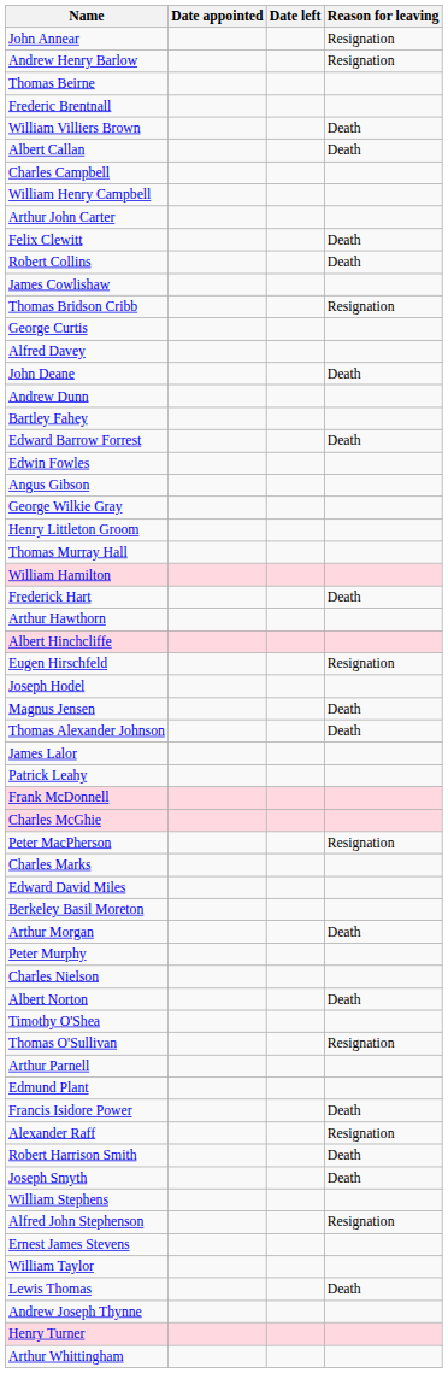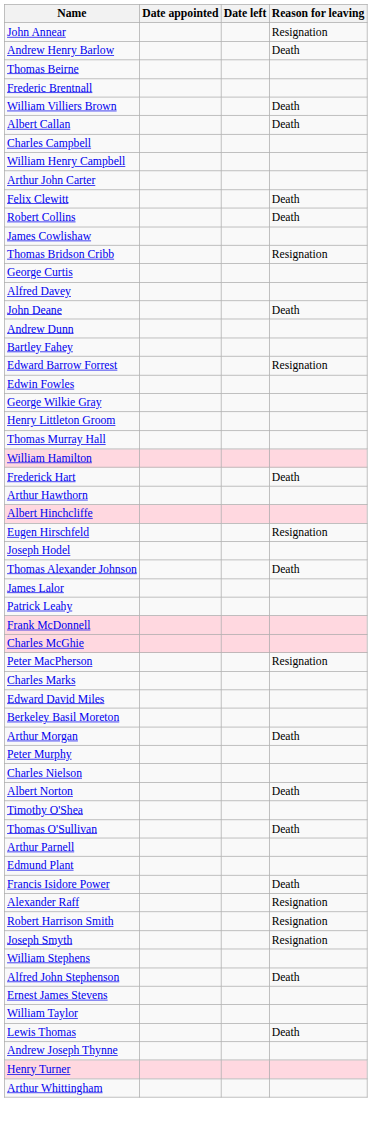Andrew Henry Barlow | Reason for leaving: Resignation -> Death
Edward Barrow Forrest | Reason for leaving: Death -> Resignation
- row: Angus Gibson
- row: Magnus Jensen | Death
Thomas O'Sullivan | Reason for leaving: Resignation -> Death
Robert Harrison Smith | Reason for leaving: Death -> Resignation
Joseph Smyth | Reason for leaving: Death -> Resignation
Alfred John Stephenson | Reason for leaving: Resignation -> Death
